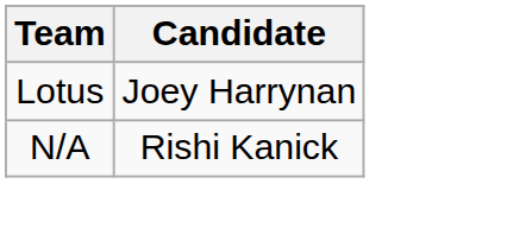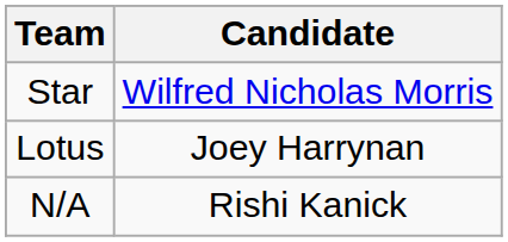+ row: Star | Wilfred Nicholas Morris
